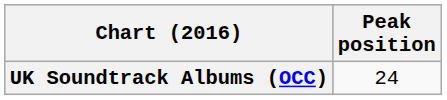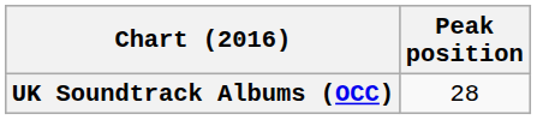UK Soundtrack Albums (OCC) | Peak position: 24 -> 28
